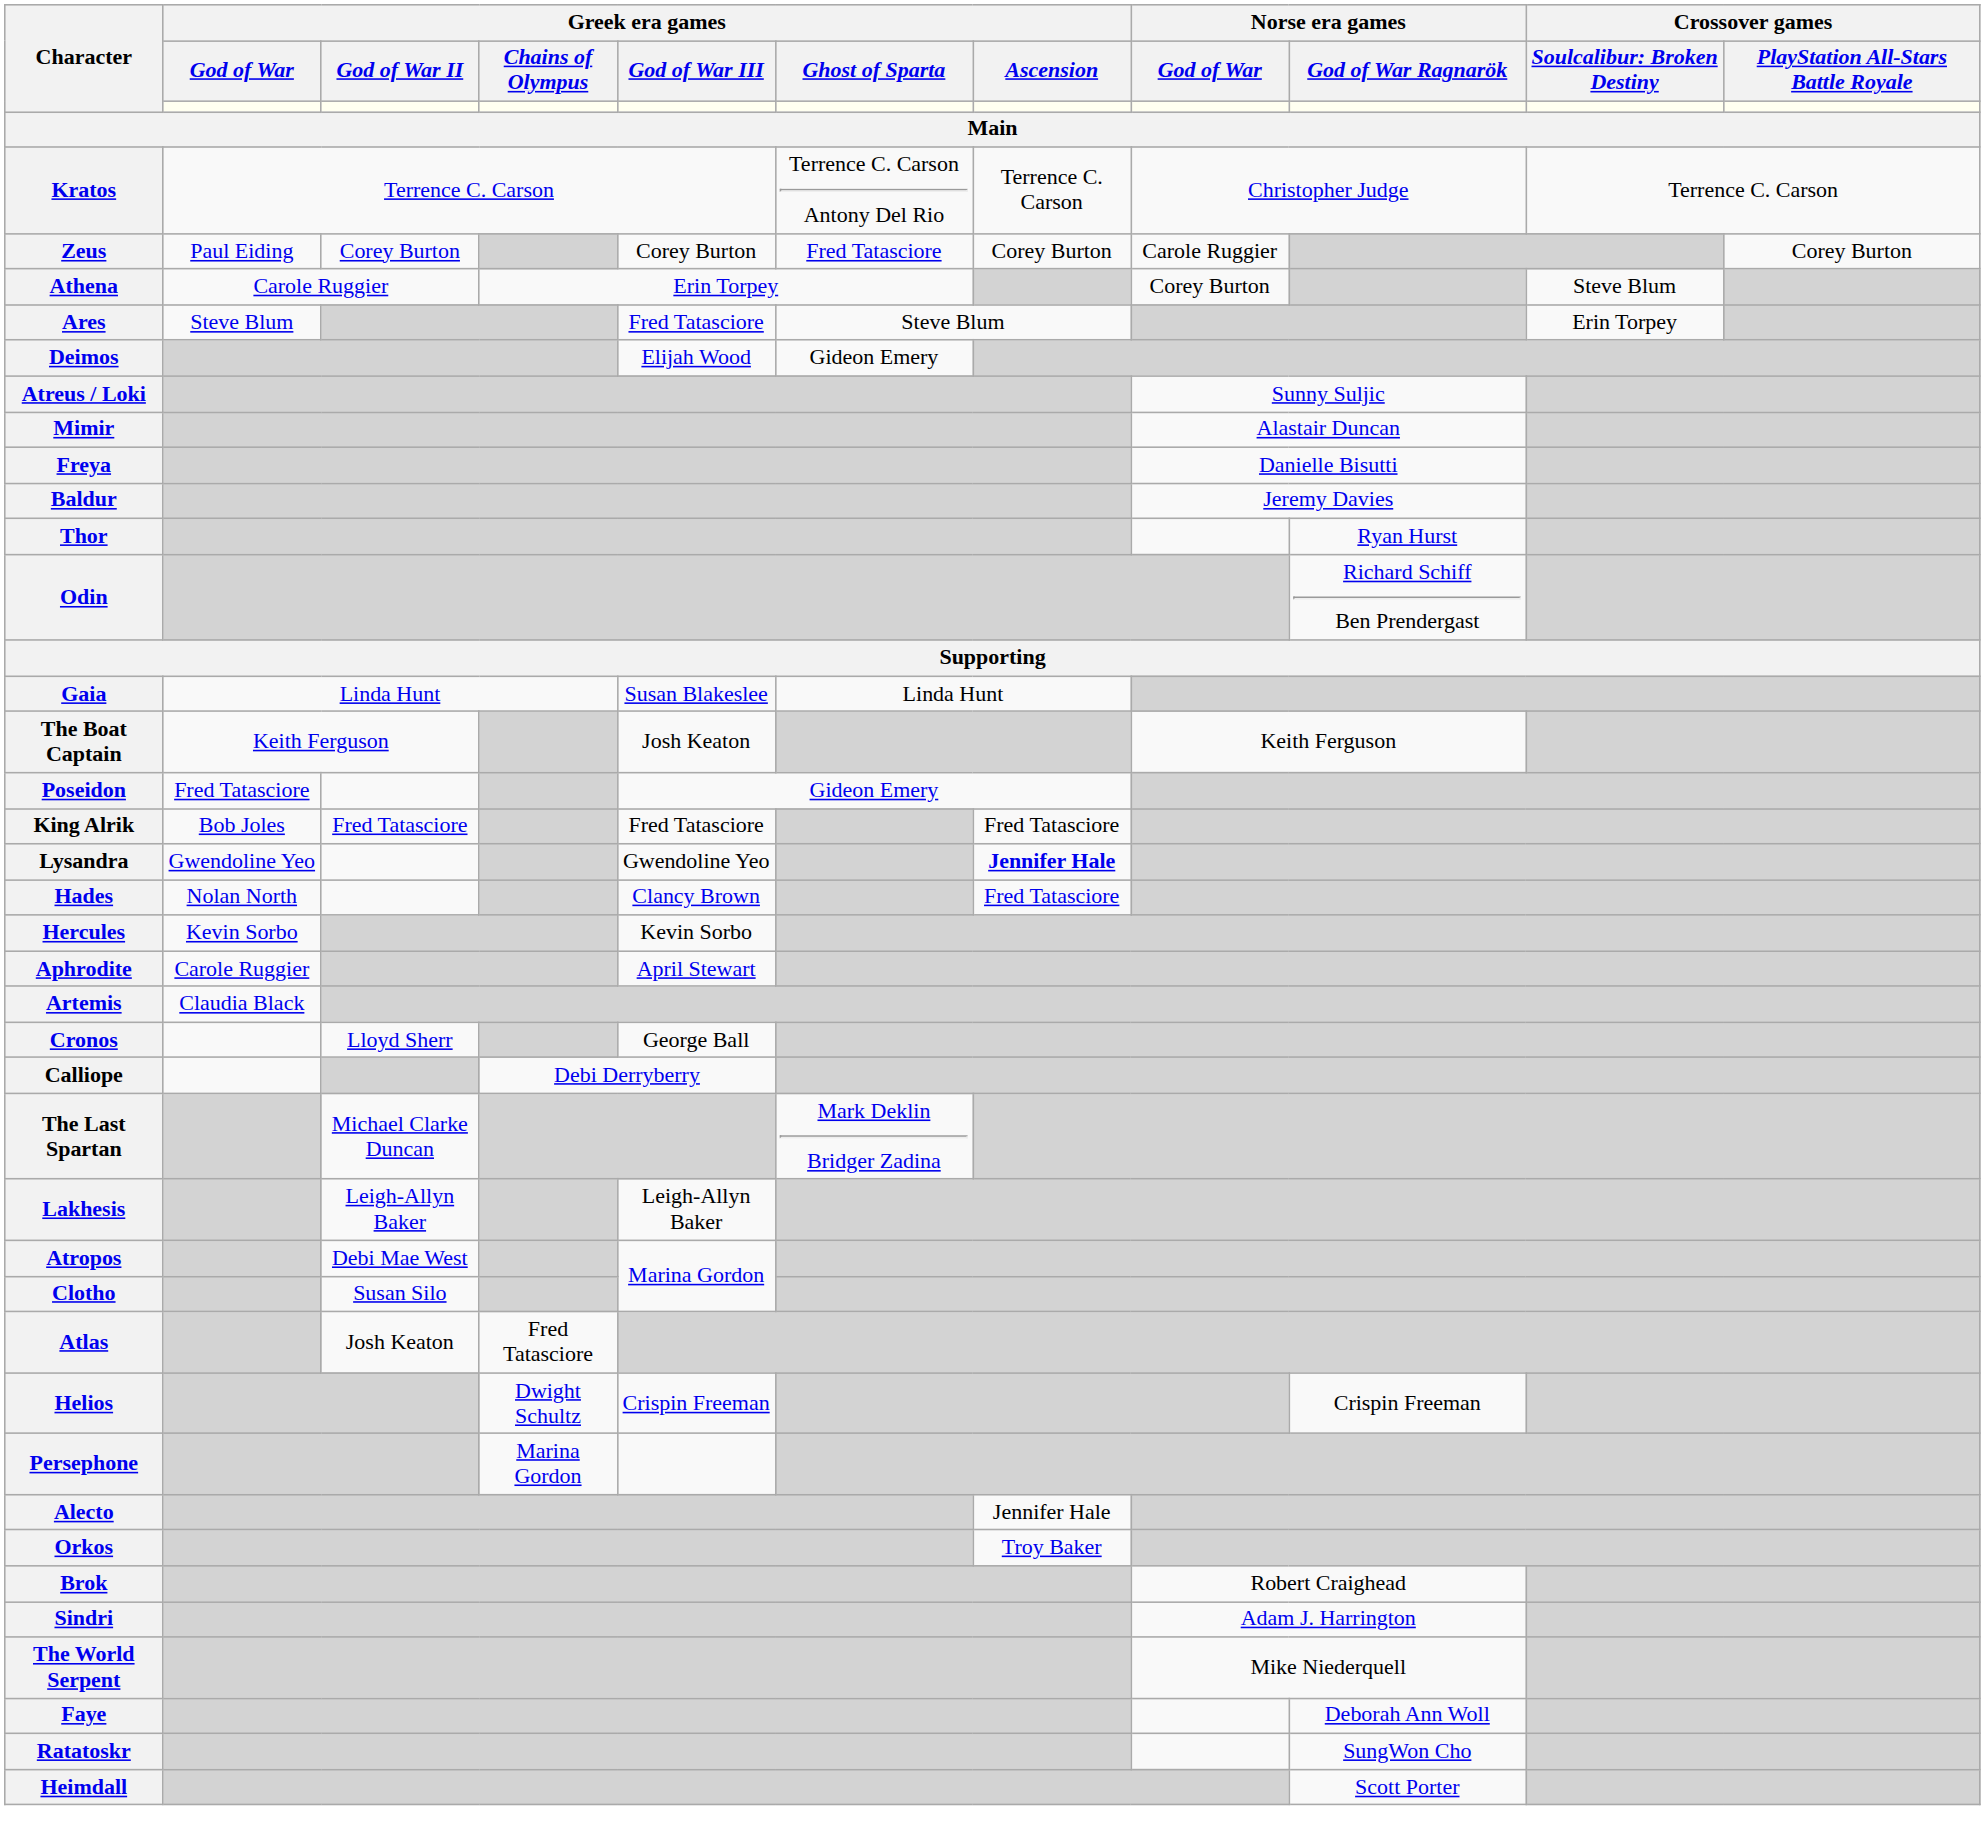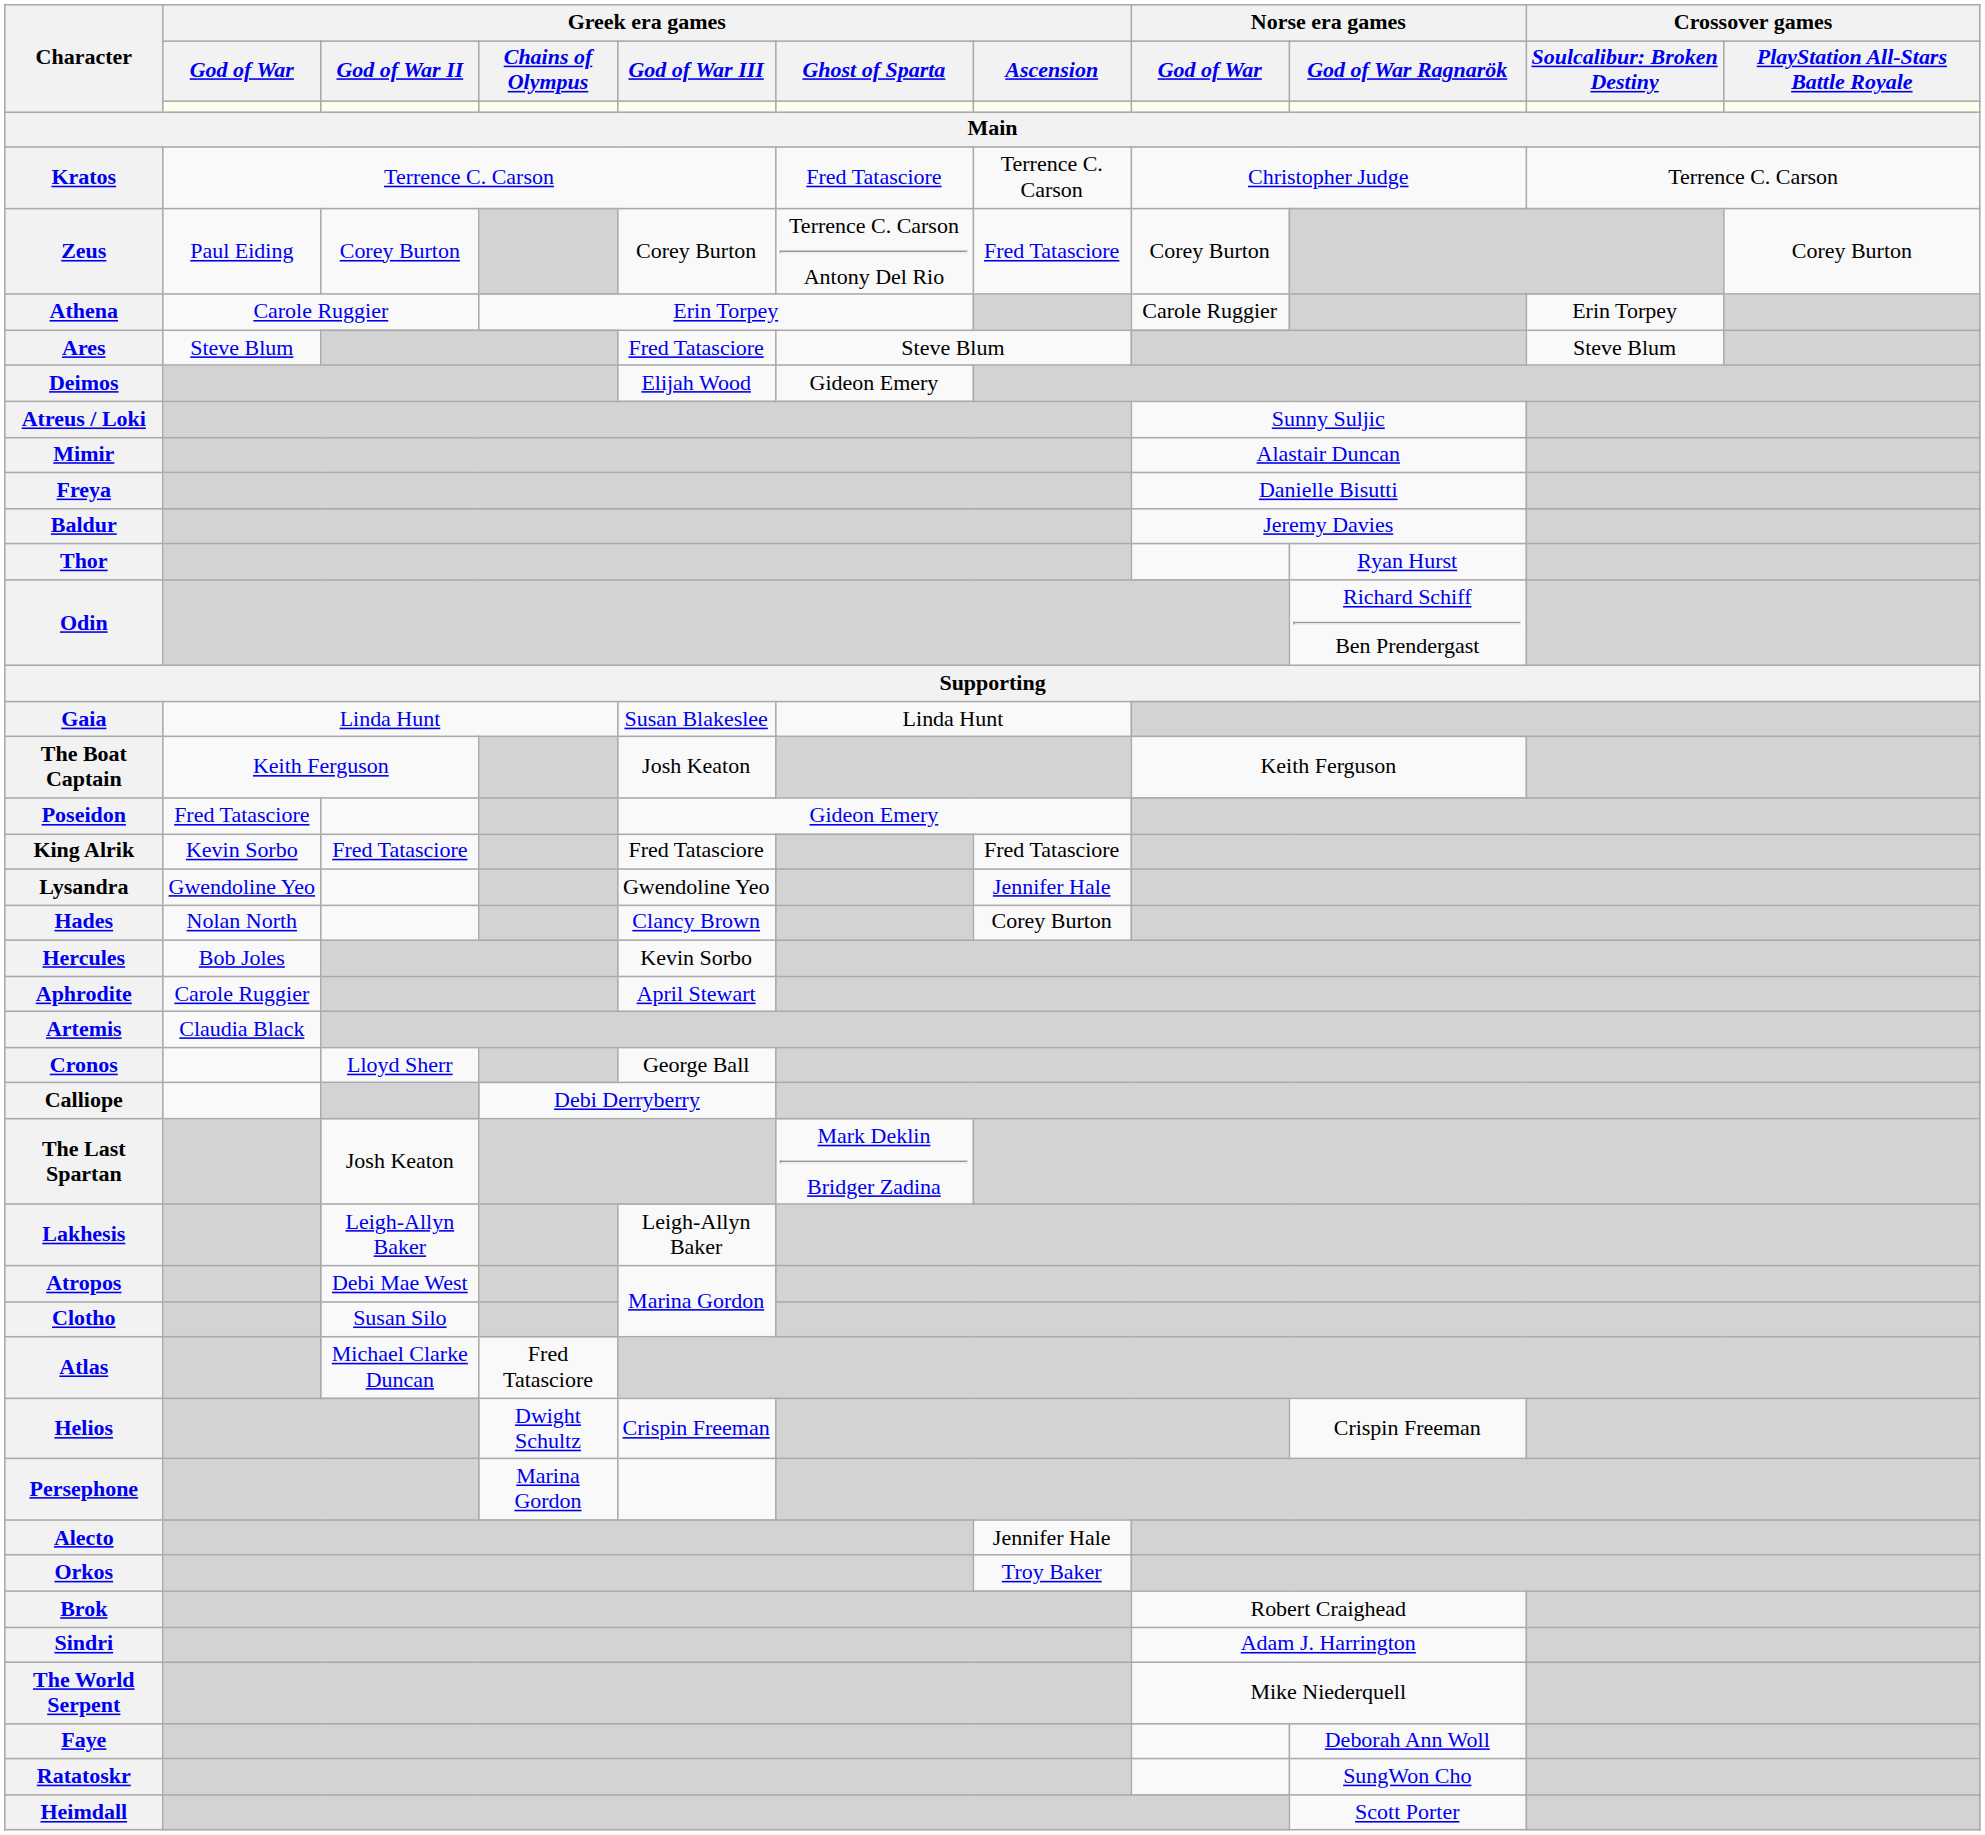Kratos | Greek era games / Ghost of Sparta: Terrence C. Carson Antony Del Rio -> Fred Tatasciore
Zeus | Greek era games / Ghost of Sparta: Fred Tatasciore -> Terrence C. Carson Antony Del Rio
Zeus | Greek era games / Ascension: Corey Burton -> Fred Tatasciore
Zeus | Norse era games / God of War: Carole Ruggier -> Corey Burton
Athena | Norse era games / God of War: Corey Burton -> Carole Ruggier
Athena | column 10: Steve Blum -> Erin Torpey
Ares | column 10: Erin Torpey -> Steve Blum
King Alrik | Greek era games / God of War: Bob Joles -> Kevin Sorbo
Lysandra | Greek era games / Ascension: bold -> normal
Hades | Greek era games / Ascension: Fred Tatasciore -> Corey Burton
Hercules | Greek era games / God of War: Kevin Sorbo -> Bob Joles
The Last Spartan | Greek era games / God of War II: Michael Clarke Duncan -> Josh Keaton
Atlas | Greek era games / God of War II: Josh Keaton -> Michael Clarke Duncan
